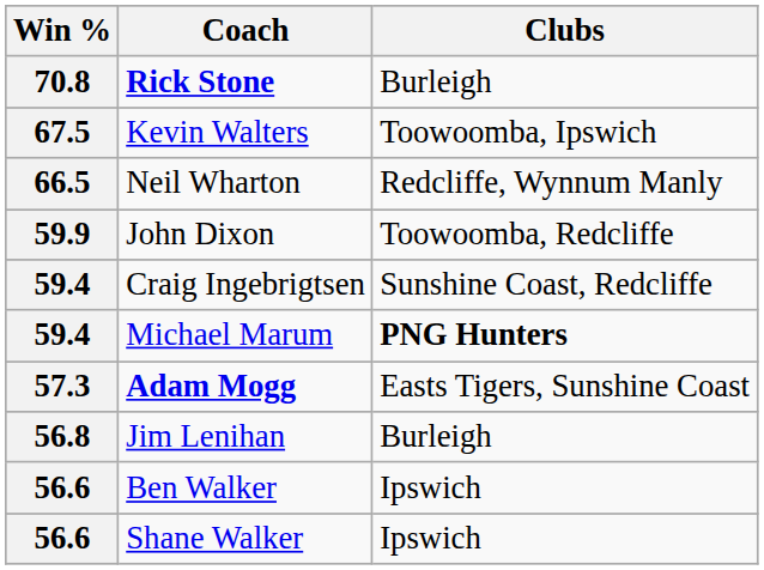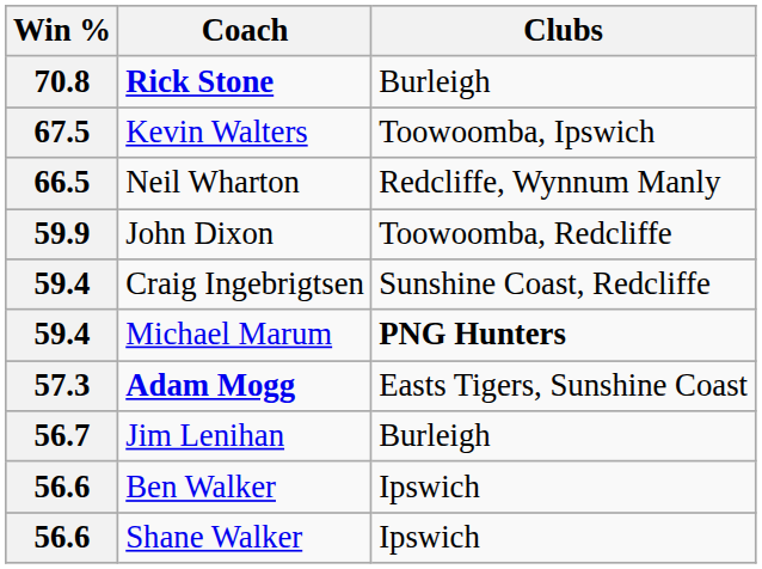Jim Lenihan | Win %: 56.8 -> 56.7
